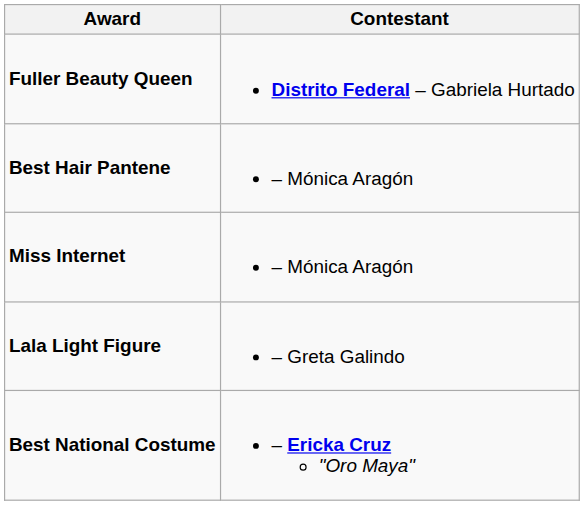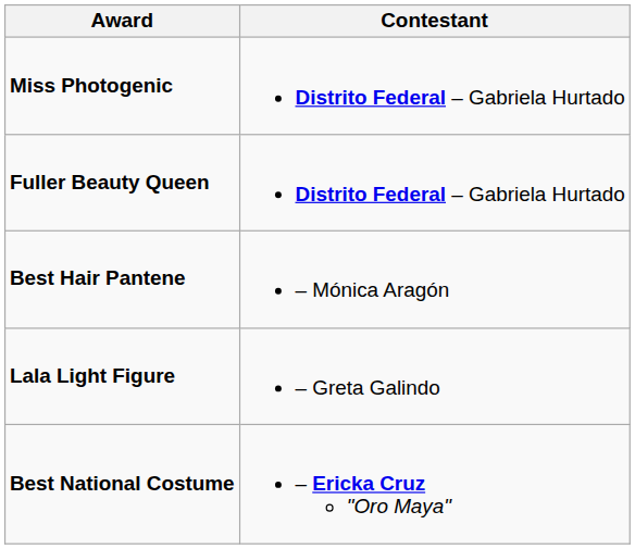+ row: Miss Photogenic | Distrito Federal – Gabriela Hurtado
- row: Miss Internet | – Mónica Aragón
